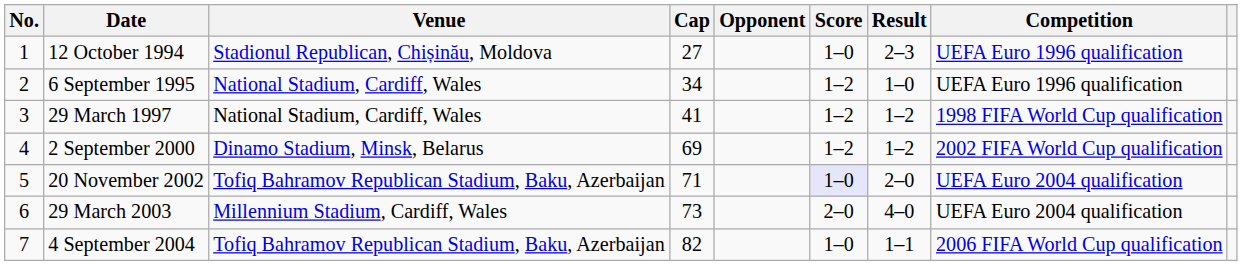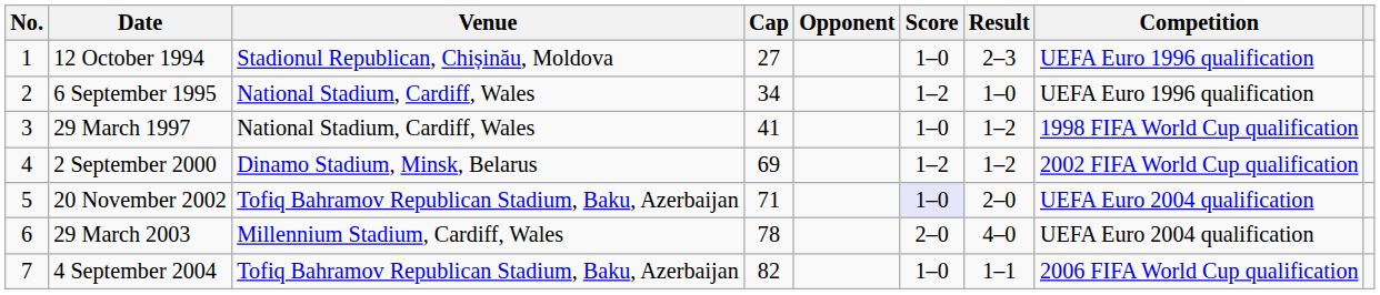29 March 1997 | Score: 1–2 -> 1–0
29 March 2003 | Cap: 73 -> 78
